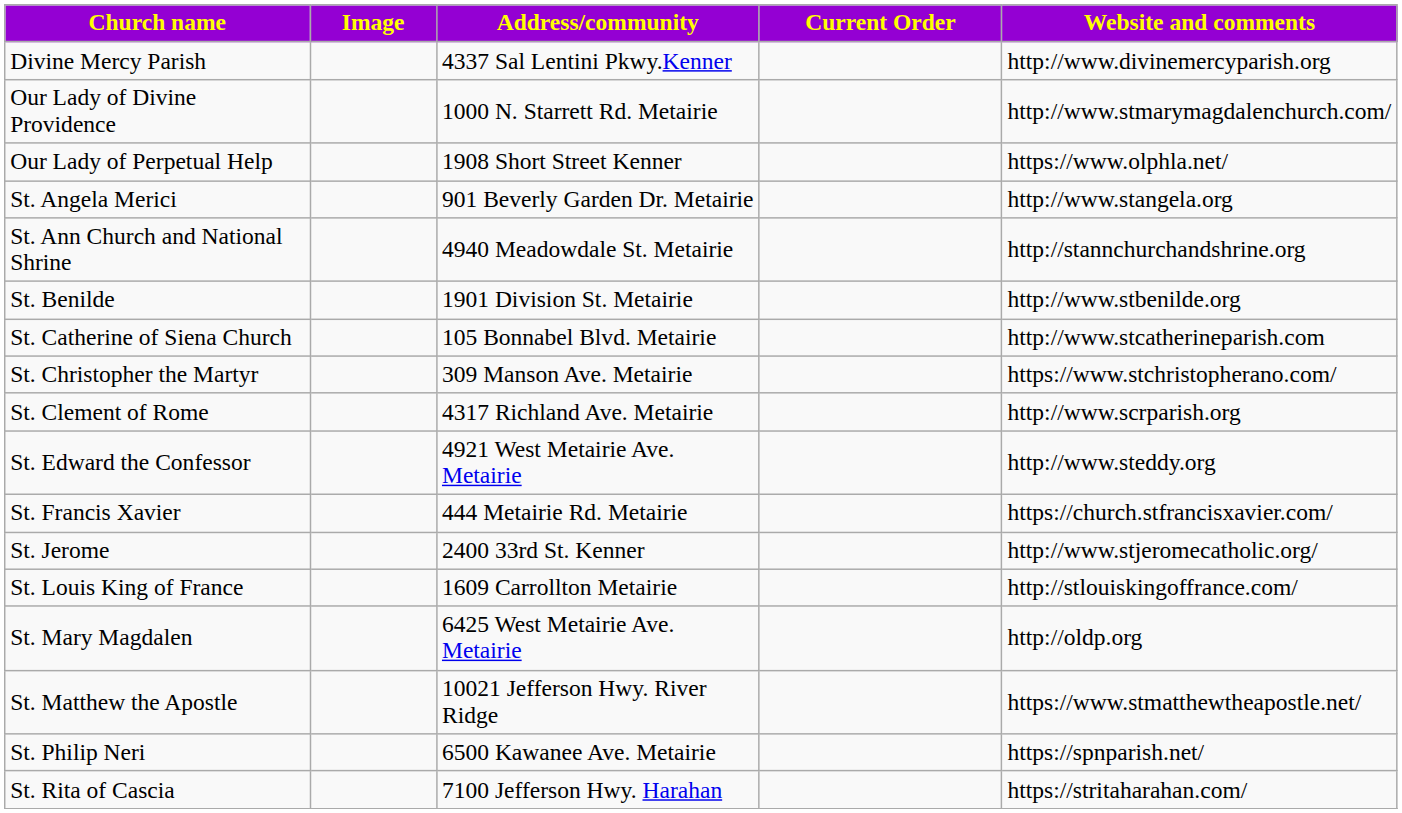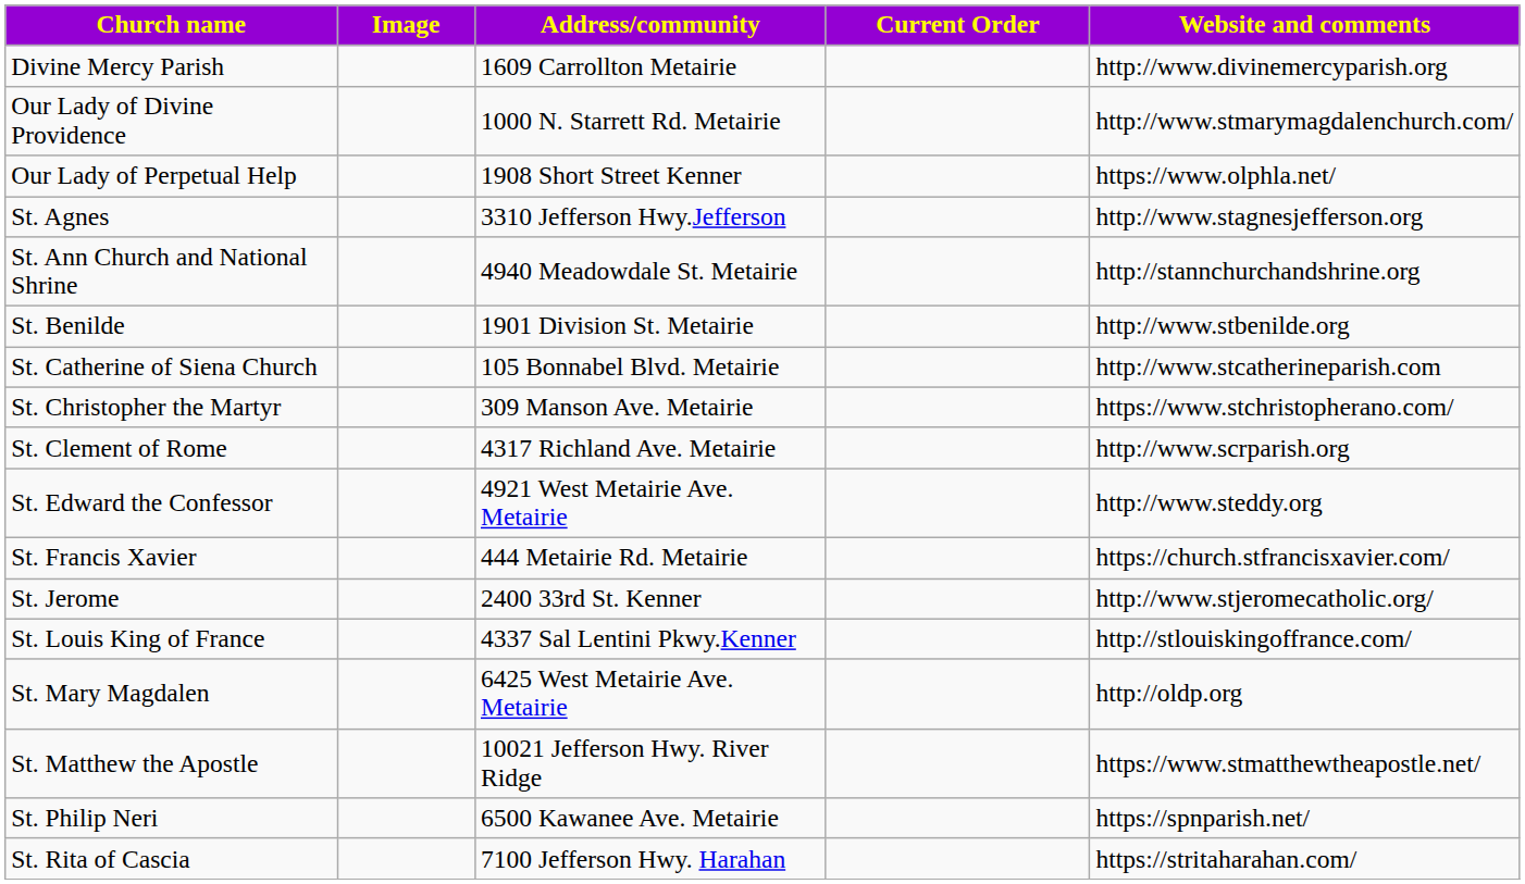Divine Mercy Parish | Address/community: 4337 Sal Lentini Pkwy.Kenner -> 1609 Carrollton Metairie
+ row: St. Agnes | 3310 Jefferson Hwy.Jefferson | http://www.stagnesjefferson.org
- row: St. Angela Merici | 901 Beverly Garden Dr. Metairie | http://www.stangela.org
St. Louis King of France | Address/community: 1609 Carrollton Metairie -> 4337 Sal Lentini Pkwy.Kenner
